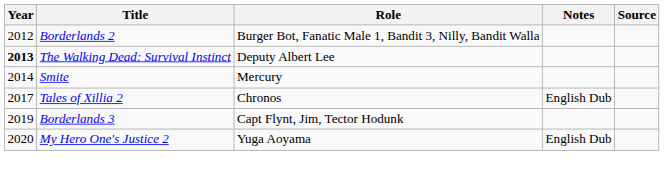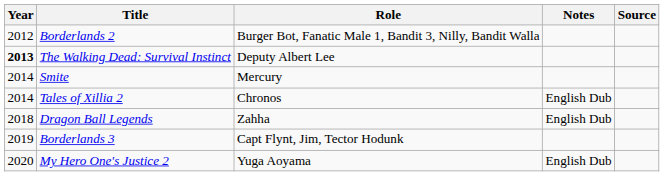Tales of Xillia 2 | Year: 2017 -> 2014
+ row: 2018 | Dragon Ball Legends | Zahha | English Dub
